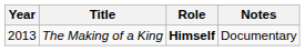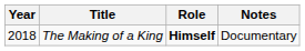The Making of a King | Year: 2013 -> 2018
